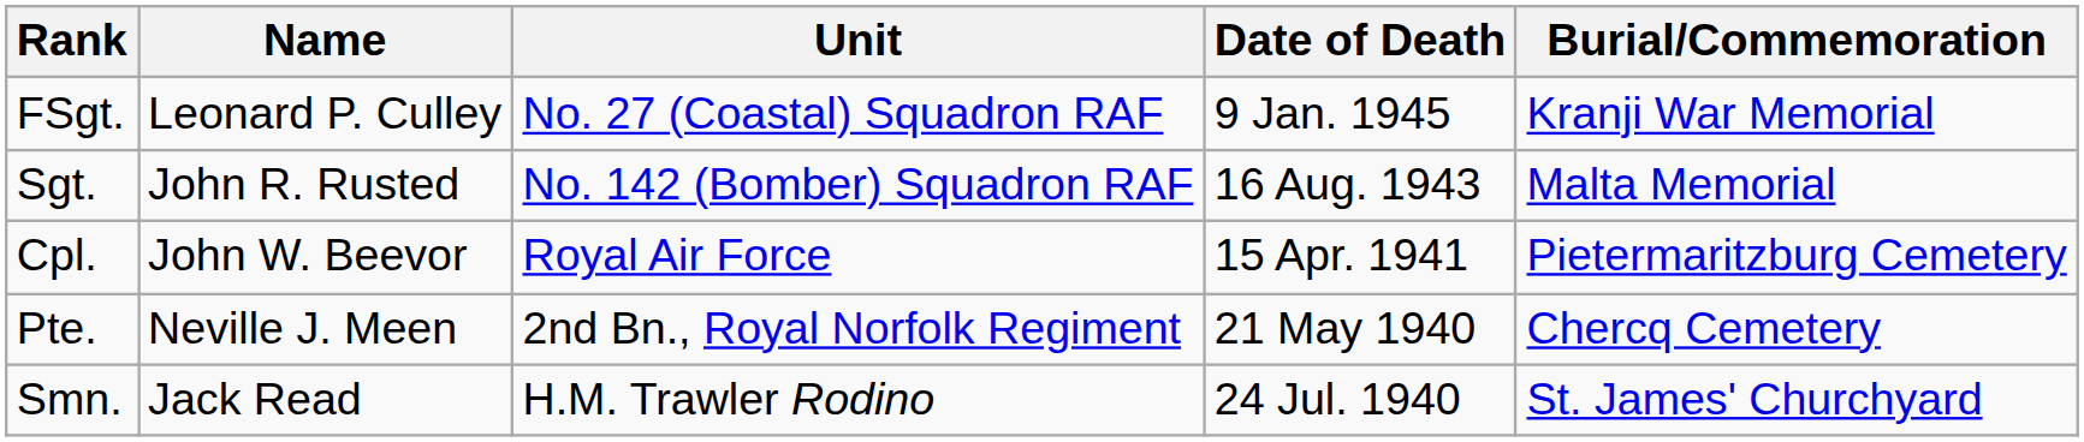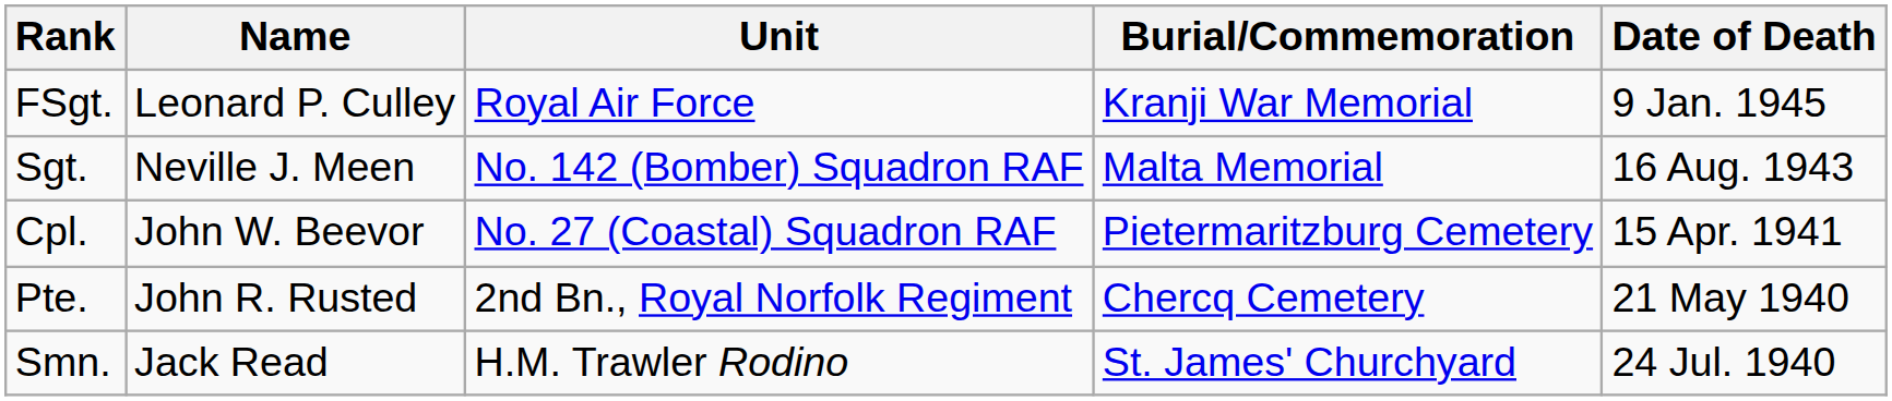columns swapped: Date of Death <-> Burial/Commemoration
FSgt. | Unit: No. 27 (Coastal) Squadron RAF -> Royal Air Force
Sgt. | Name: John R. Rusted -> Neville J. Meen
Cpl. | Unit: Royal Air Force -> No. 27 (Coastal) Squadron RAF
Pte. | Name: Neville J. Meen -> John R. Rusted
